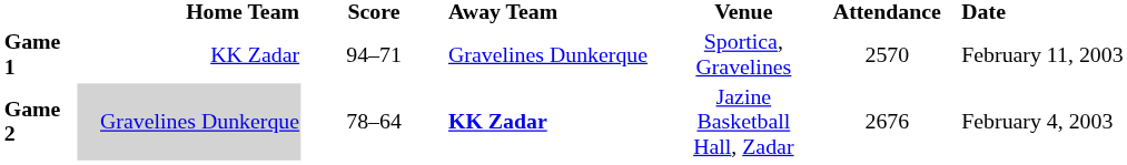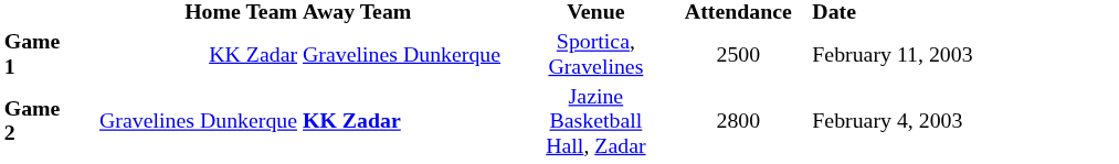- column: Score | 94–71 | 78–64
Game 1 | Attendance: 2570 -> 2500
Game 2 | Home Team: lightgrey background -> no background
Game 2 | Attendance: 2676 -> 2800
